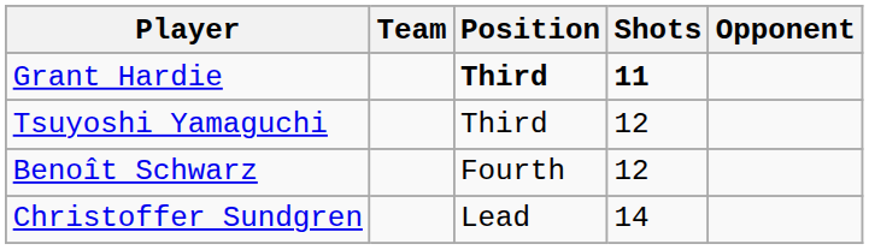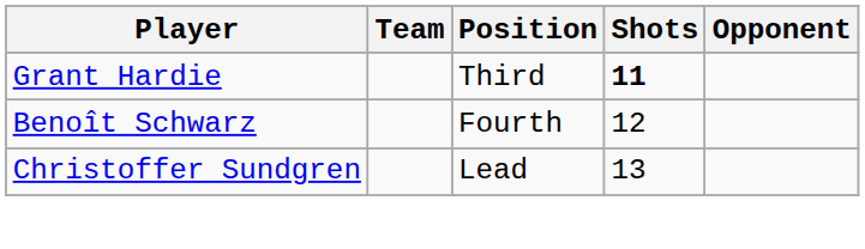Grant Hardie | Position: bold -> normal
- row: Tsuyoshi Yamaguchi | Third | 12
Christoffer Sundgren | Shots: 14 -> 13
